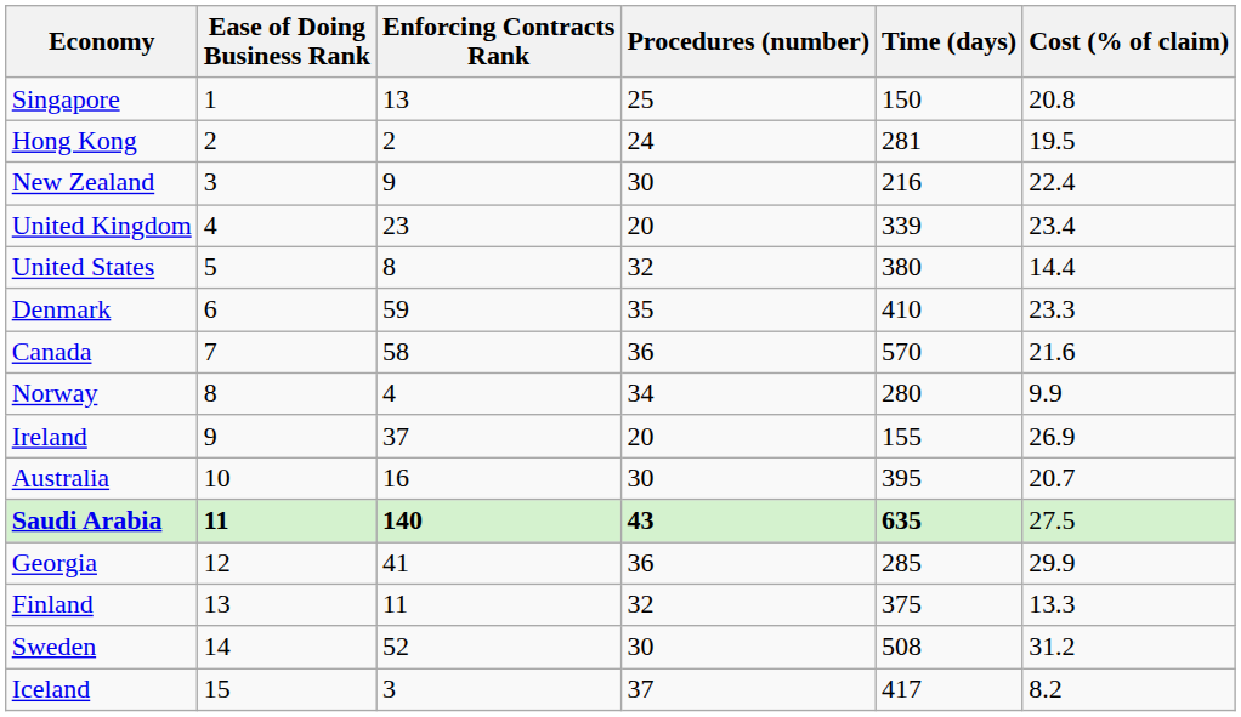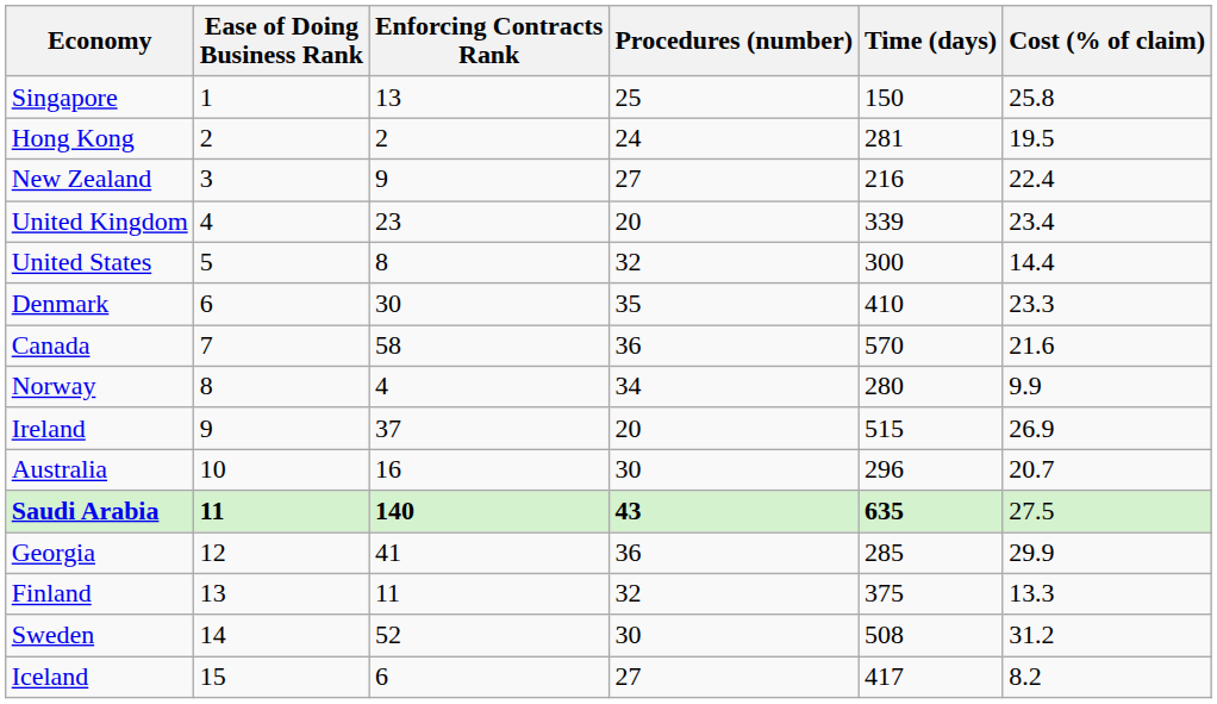Singapore | Cost (% of claim): 20.8 -> 25.8
New Zealand | Procedures (number): 30 -> 27
United States | Time (days): 380 -> 300
Denmark | Enforcing Contracts Rank: 59 -> 30
Ireland | Time (days): 155 -> 515
Australia | Time (days): 395 -> 296
Iceland | Enforcing Contracts Rank: 3 -> 6
Iceland | Procedures (number): 37 -> 27
